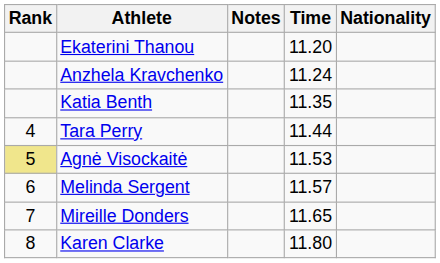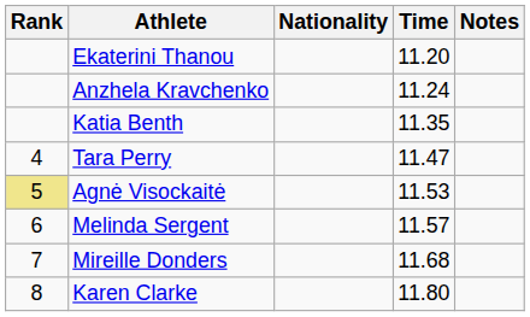columns swapped: Nationality <-> Notes
Tara Perry | Time: 11.44 -> 11.47
Mireille Donders | Time: 11.65 -> 11.68
